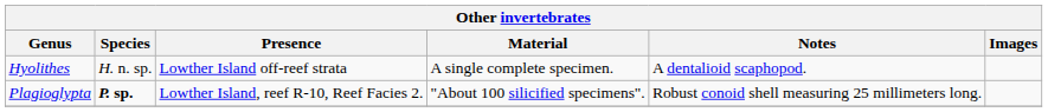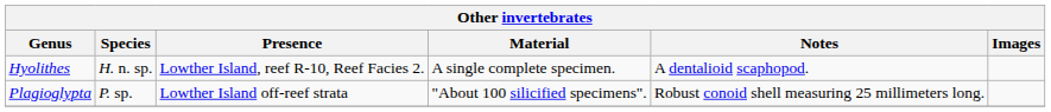Hyolithes | Presence: Lowther Island off-reef strata -> Lowther Island, reef R-10, Reef Facies 2.
Plagioglypta | Species: bold -> normal
Plagioglypta | Presence: Lowther Island, reef R-10, Reef Facies 2. -> Lowther Island off-reef strata
